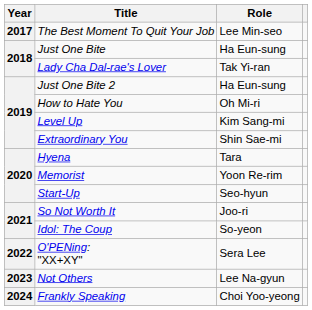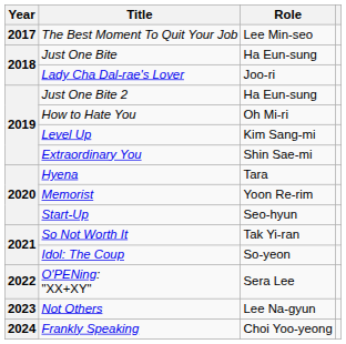Lady Cha Dal-rae's Lover | Role: Tak Yi-ran -> Joo-ri
So Not Worth It | Role: Joo-ri -> Tak Yi-ran
